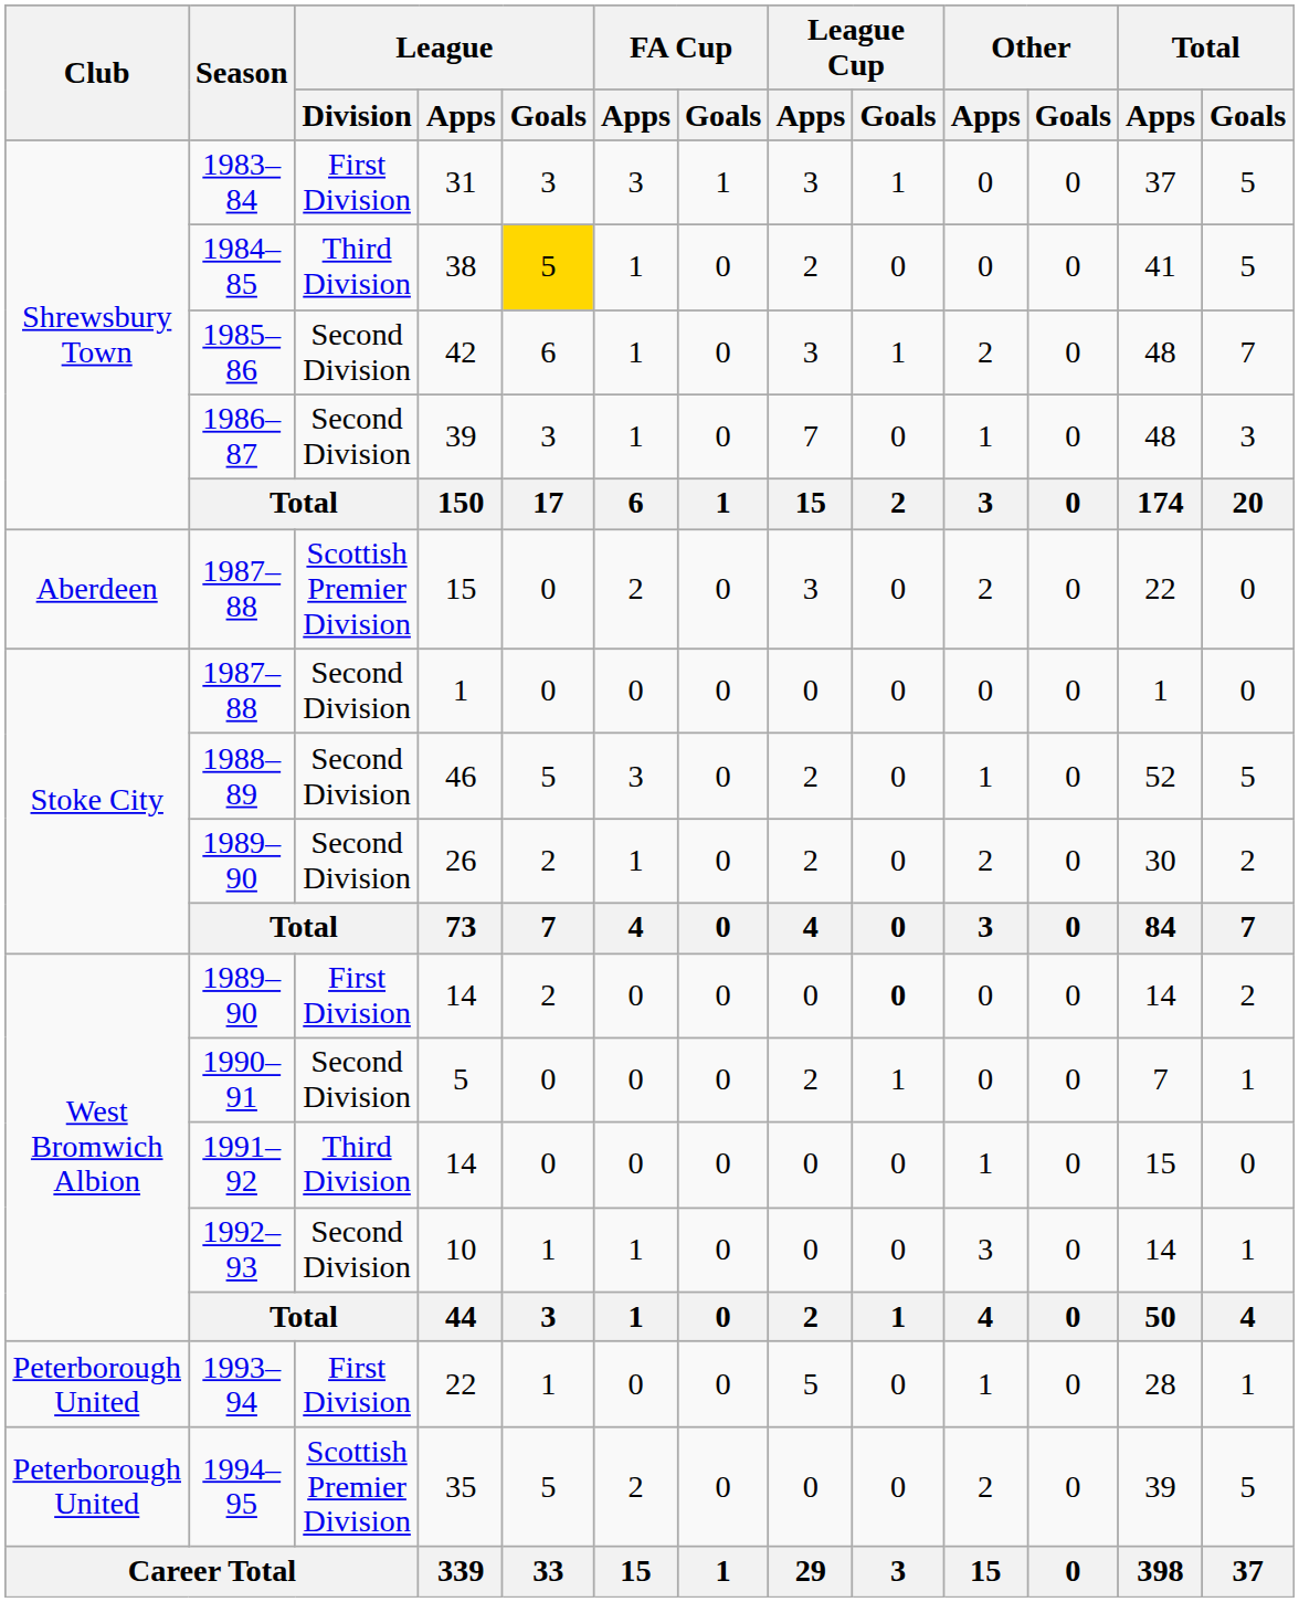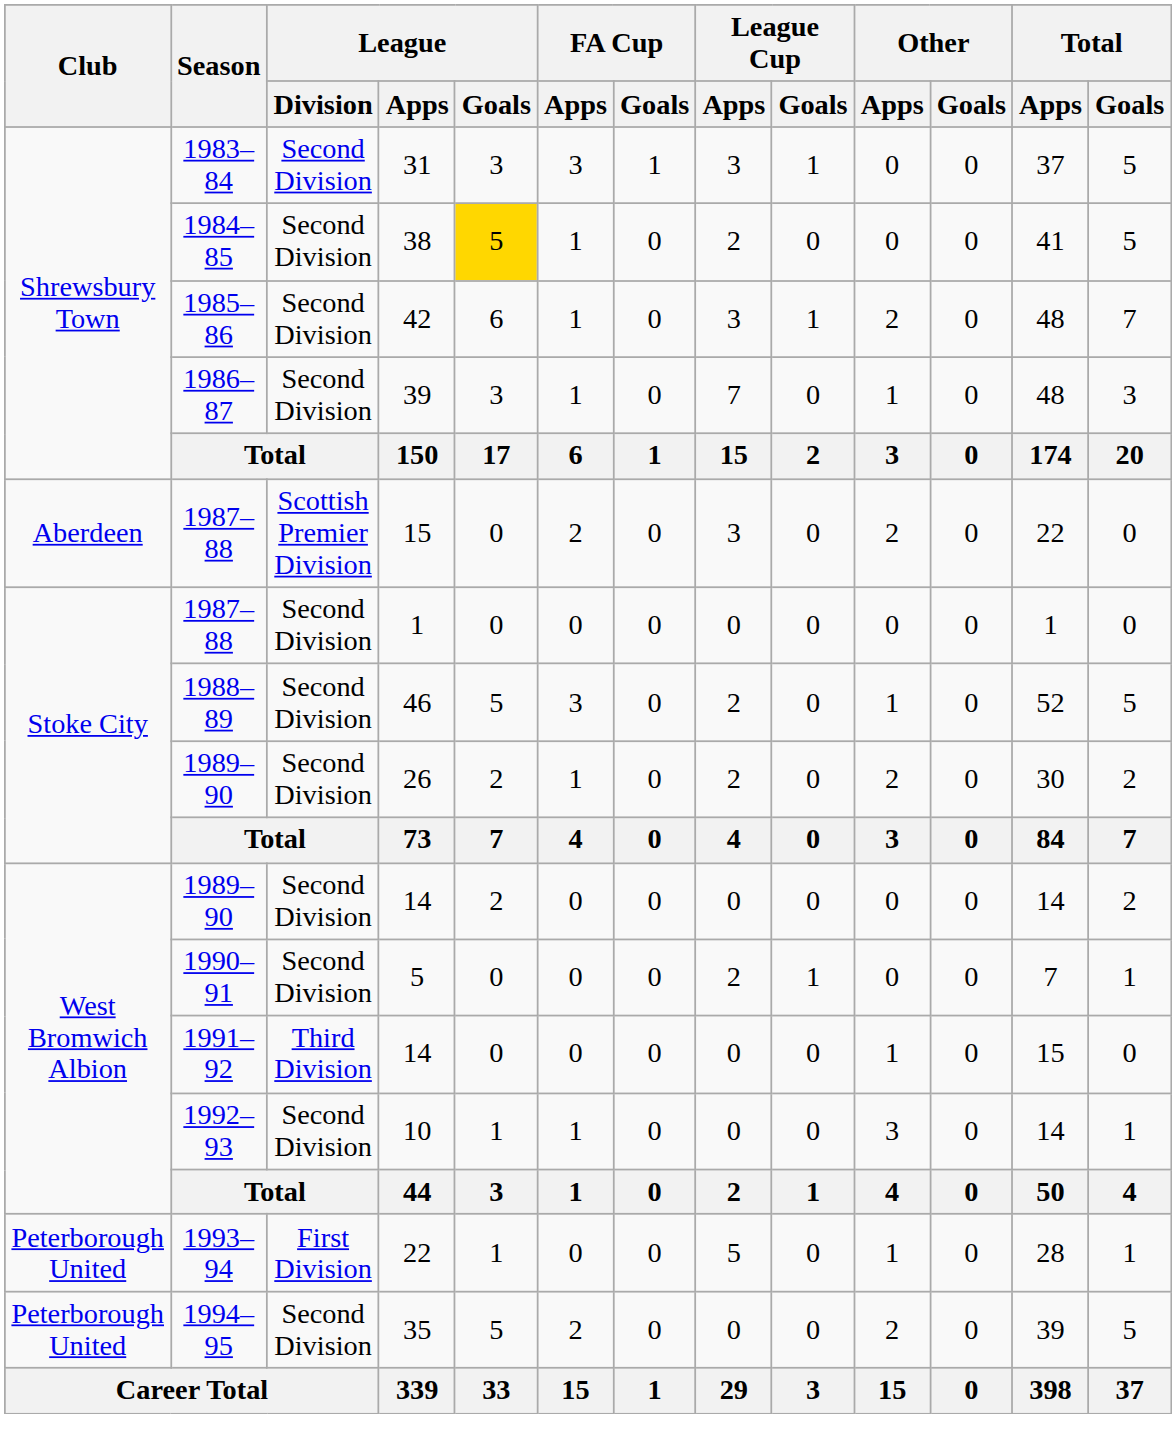31 | League / Division: First Division -> Second Division
38 | League / Division: Third Division -> Second Division
1989–90 / 14 | League / Division: First Division -> Second Division
1989–90 / 14 | League Cup / Goals: bold -> normal
35 | League / Division: Scottish Premier Division -> Second Division
